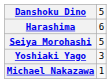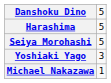Harashima | column 2: 6 -> 5
